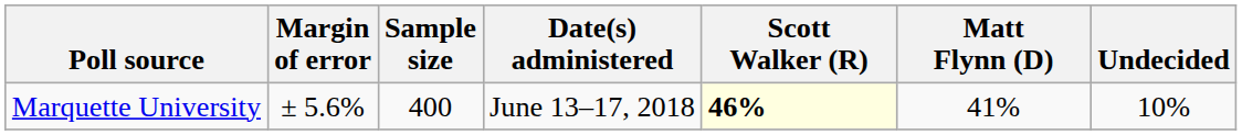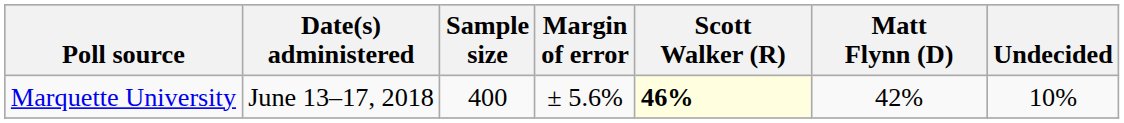columns swapped: Date(s) administered <-> Margin of error
Marquette University | Matt Flynn (D): 41% -> 42%
